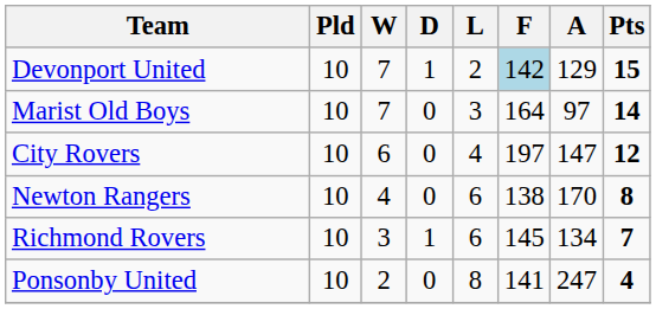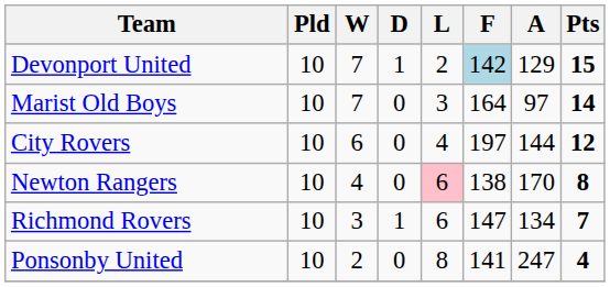City Rovers | A: 147 -> 144
Newton Rangers | L: no background -> pink background
Richmond Rovers | F: 145 -> 147
